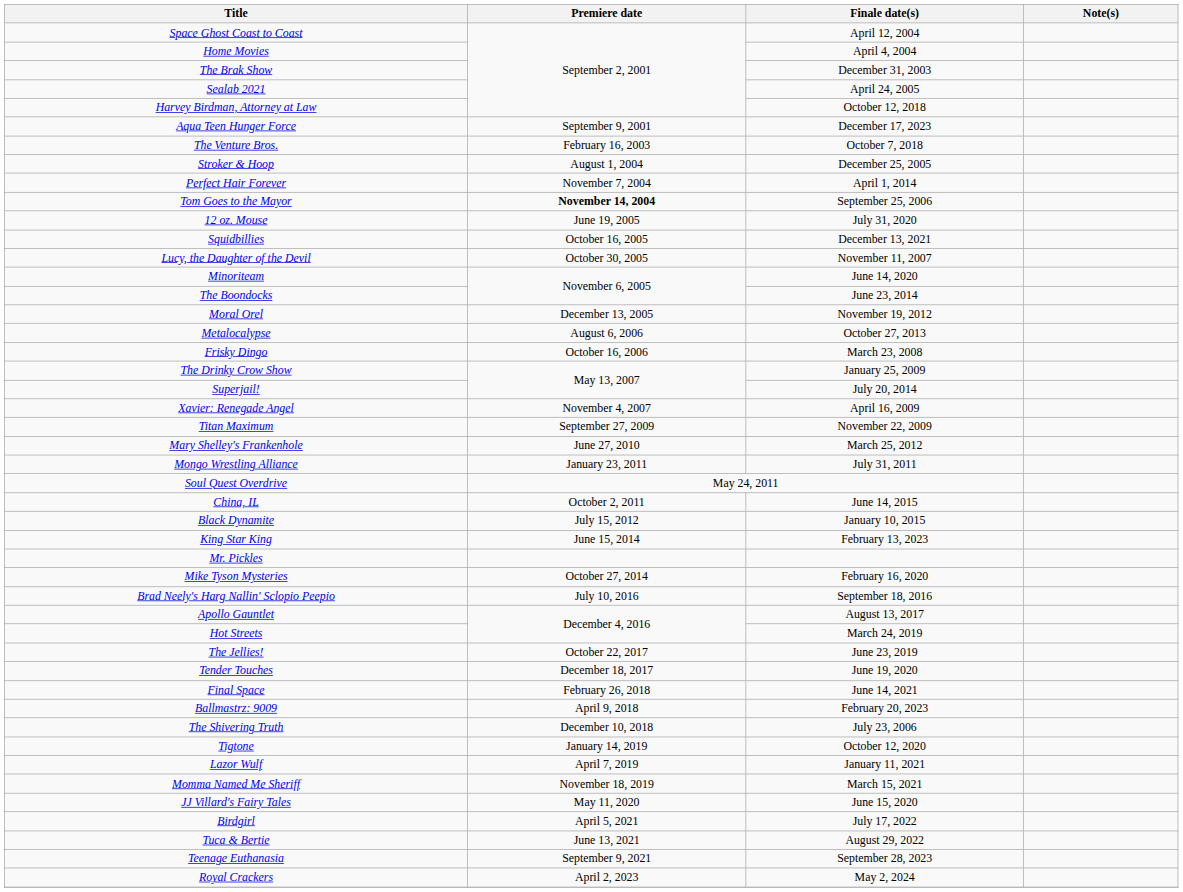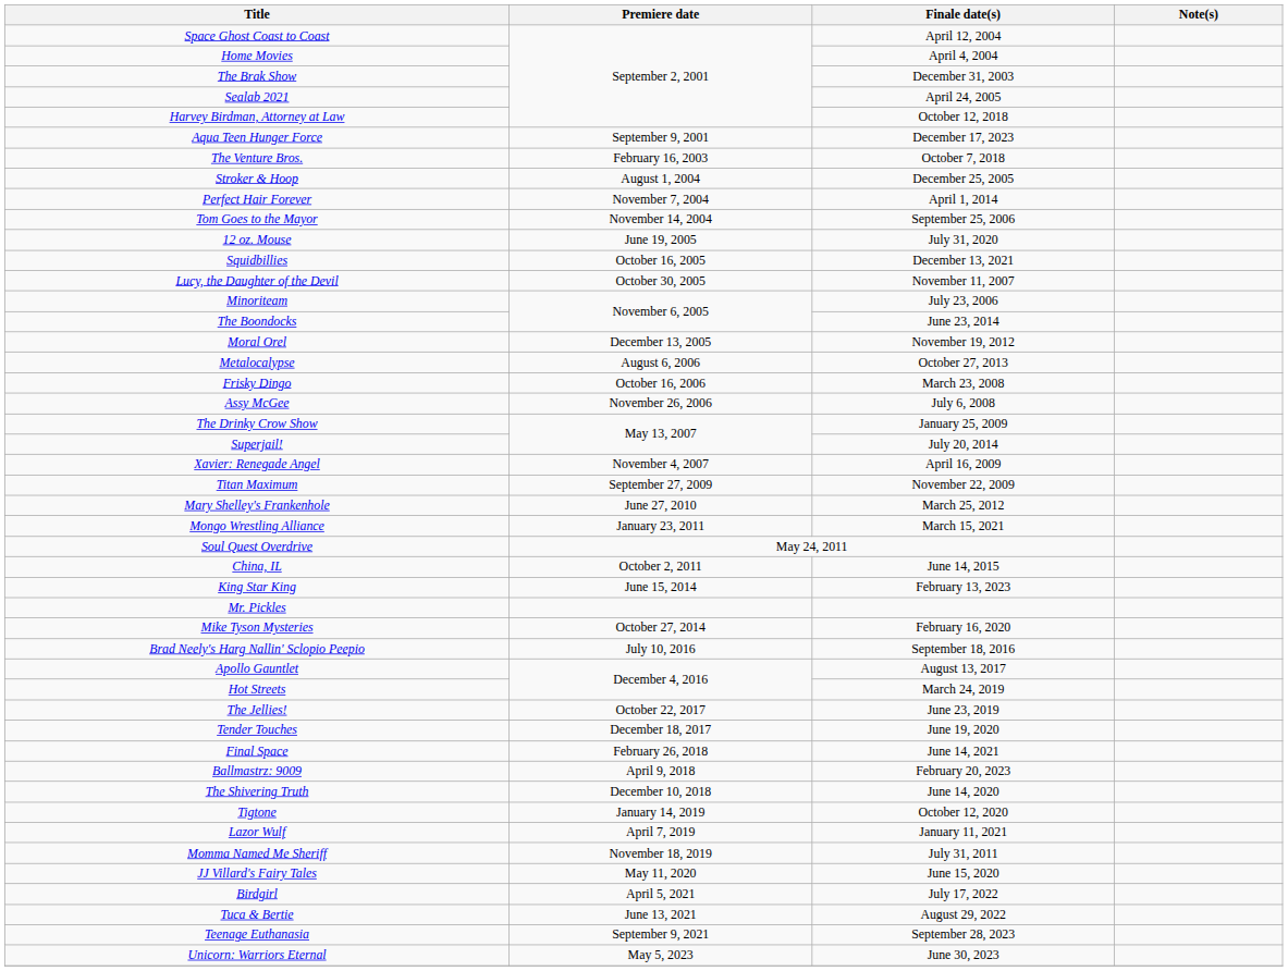Tom Goes to the Mayor | Premiere date: bold -> normal
Minoriteam | Finale date(s): June 14, 2020 -> July 23, 2006
+ row: Assy McGee | November 26, 2006 | July 6, 2008
Mongo Wrestling Alliance | Finale date(s): July 31, 2011 -> March 15, 2021
- row: Black Dynamite | July 15, 2012 | January 10, 2015
The Shivering Truth | Finale date(s): July 23, 2006 -> June 14, 2020
Momma Named Me Sheriff | Finale date(s): March 15, 2021 -> July 31, 2011
+ row: Unicorn: Warriors Eternal | May 5, 2023 | June 30, 2023
- row: Royal Crackers | April 2, 2023 | May 2, 2024
